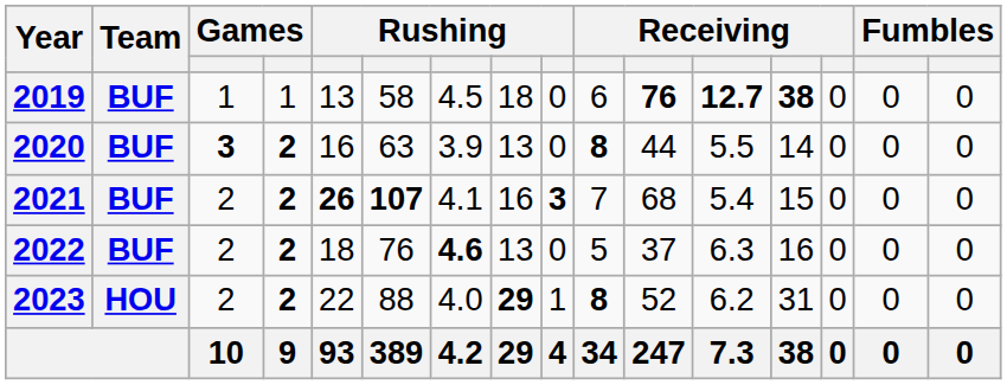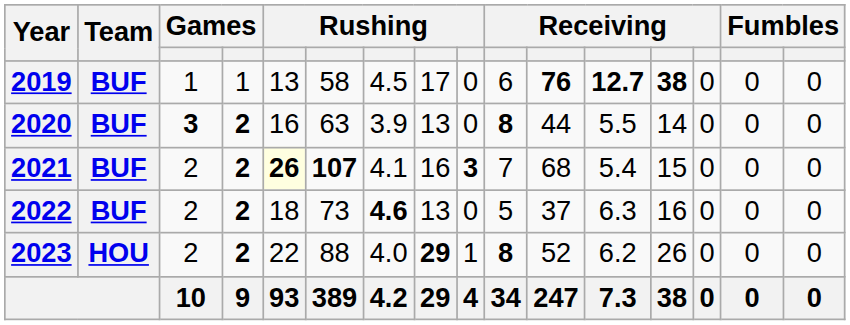2019 | column 8: 18 -> 17
2021 | column 5: no background -> lightyellow background
2022 | column 6: 76 -> 73
2023 | column 13: 31 -> 26
